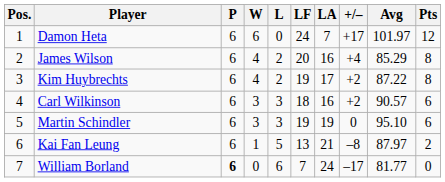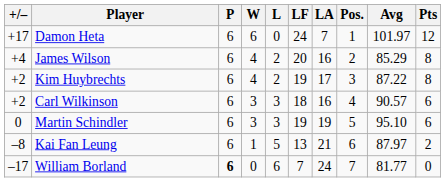columns swapped: Pos. <-> +/–
